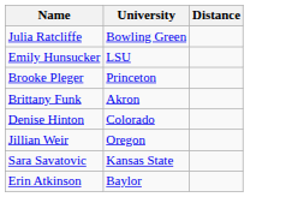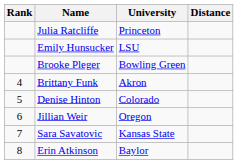+ column: Rank | 4 | 5 | 6 | 7 | 8
Julia Ratcliffe | University: Bowling Green -> Princeton
Brooke Pleger | University: Princeton -> Bowling Green
